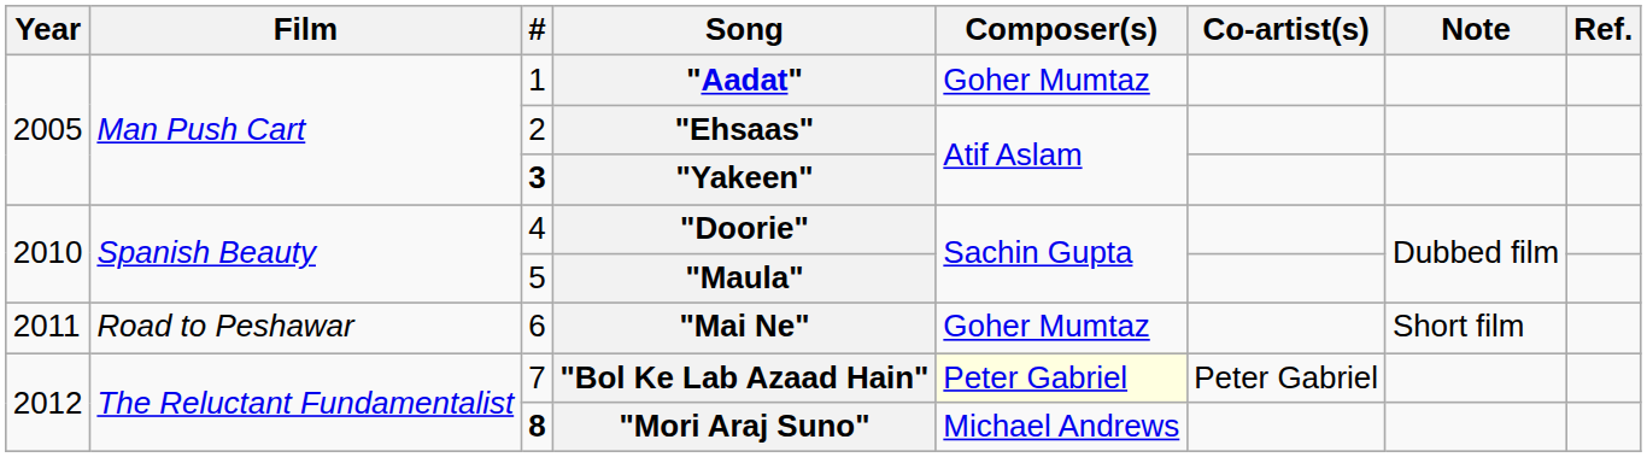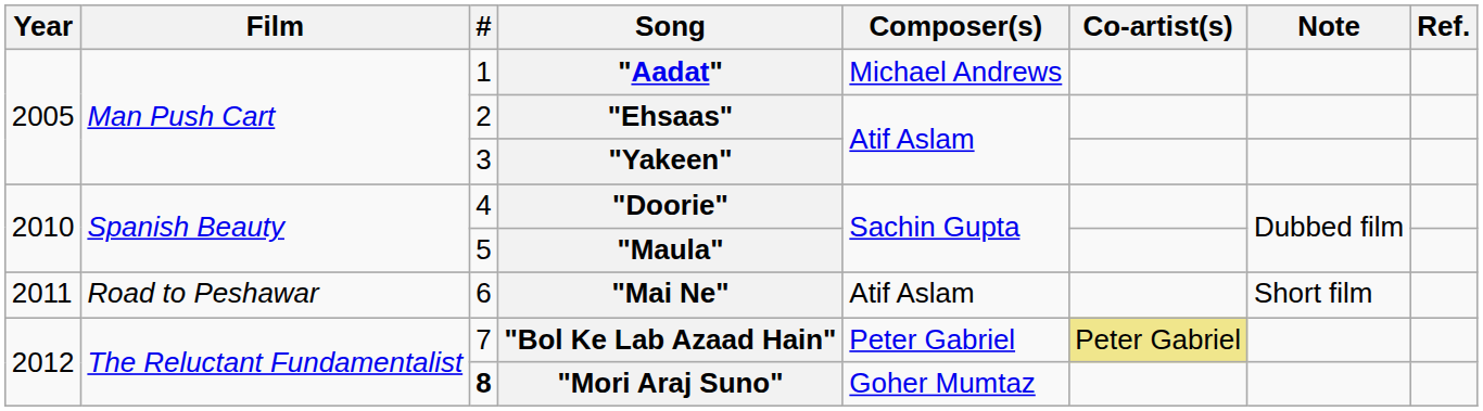"Aadat" | Composer(s): Goher Mumtaz -> Michael Andrews
"Yakeen" | #: bold -> normal
"Mai Ne" | Composer(s): Goher Mumtaz -> Atif Aslam
"Bol Ke Lab Azaad Hain" | Composer(s): lightyellow background -> no background
"Bol Ke Lab Azaad Hain" | Co-artist(s): no background -> khaki background
"Mori Araj Suno" | Composer(s): Michael Andrews -> Goher Mumtaz
